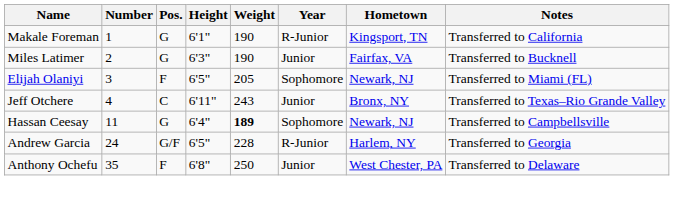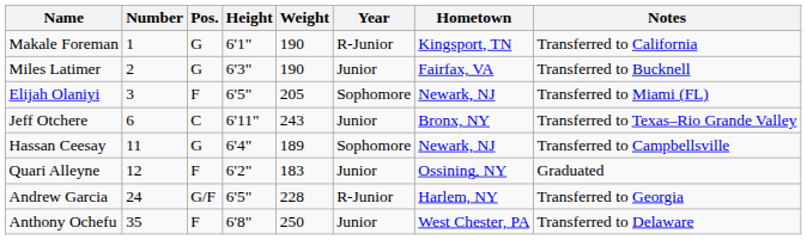Jeff Otchere | Number: 4 -> 6
Hassan Ceesay | Weight: bold -> normal
+ row: Quari Alleyne | 12 | F | 6'2" | 183 | Junior | Ossining, NY | Graduated
